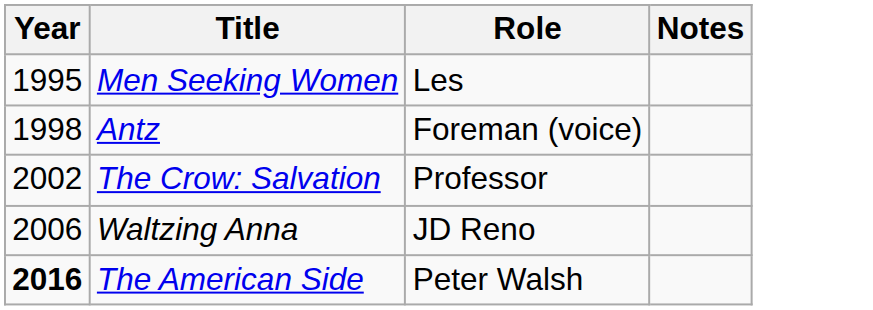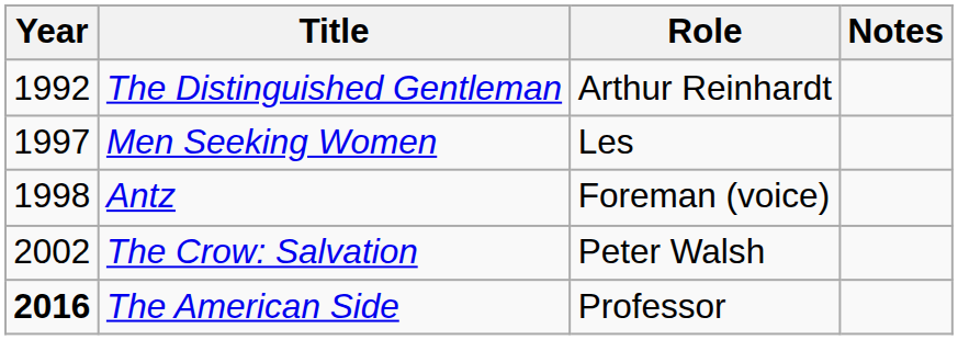+ row: 1992 | The Distinguished Gentleman | Arthur Reinhardt
Men Seeking Women | Year: 1995 -> 1997
The Crow: Salvation | Role: Professor -> Peter Walsh
- row: 2006 | Waltzing Anna | JD Reno
The American Side | Role: Peter Walsh -> Professor
